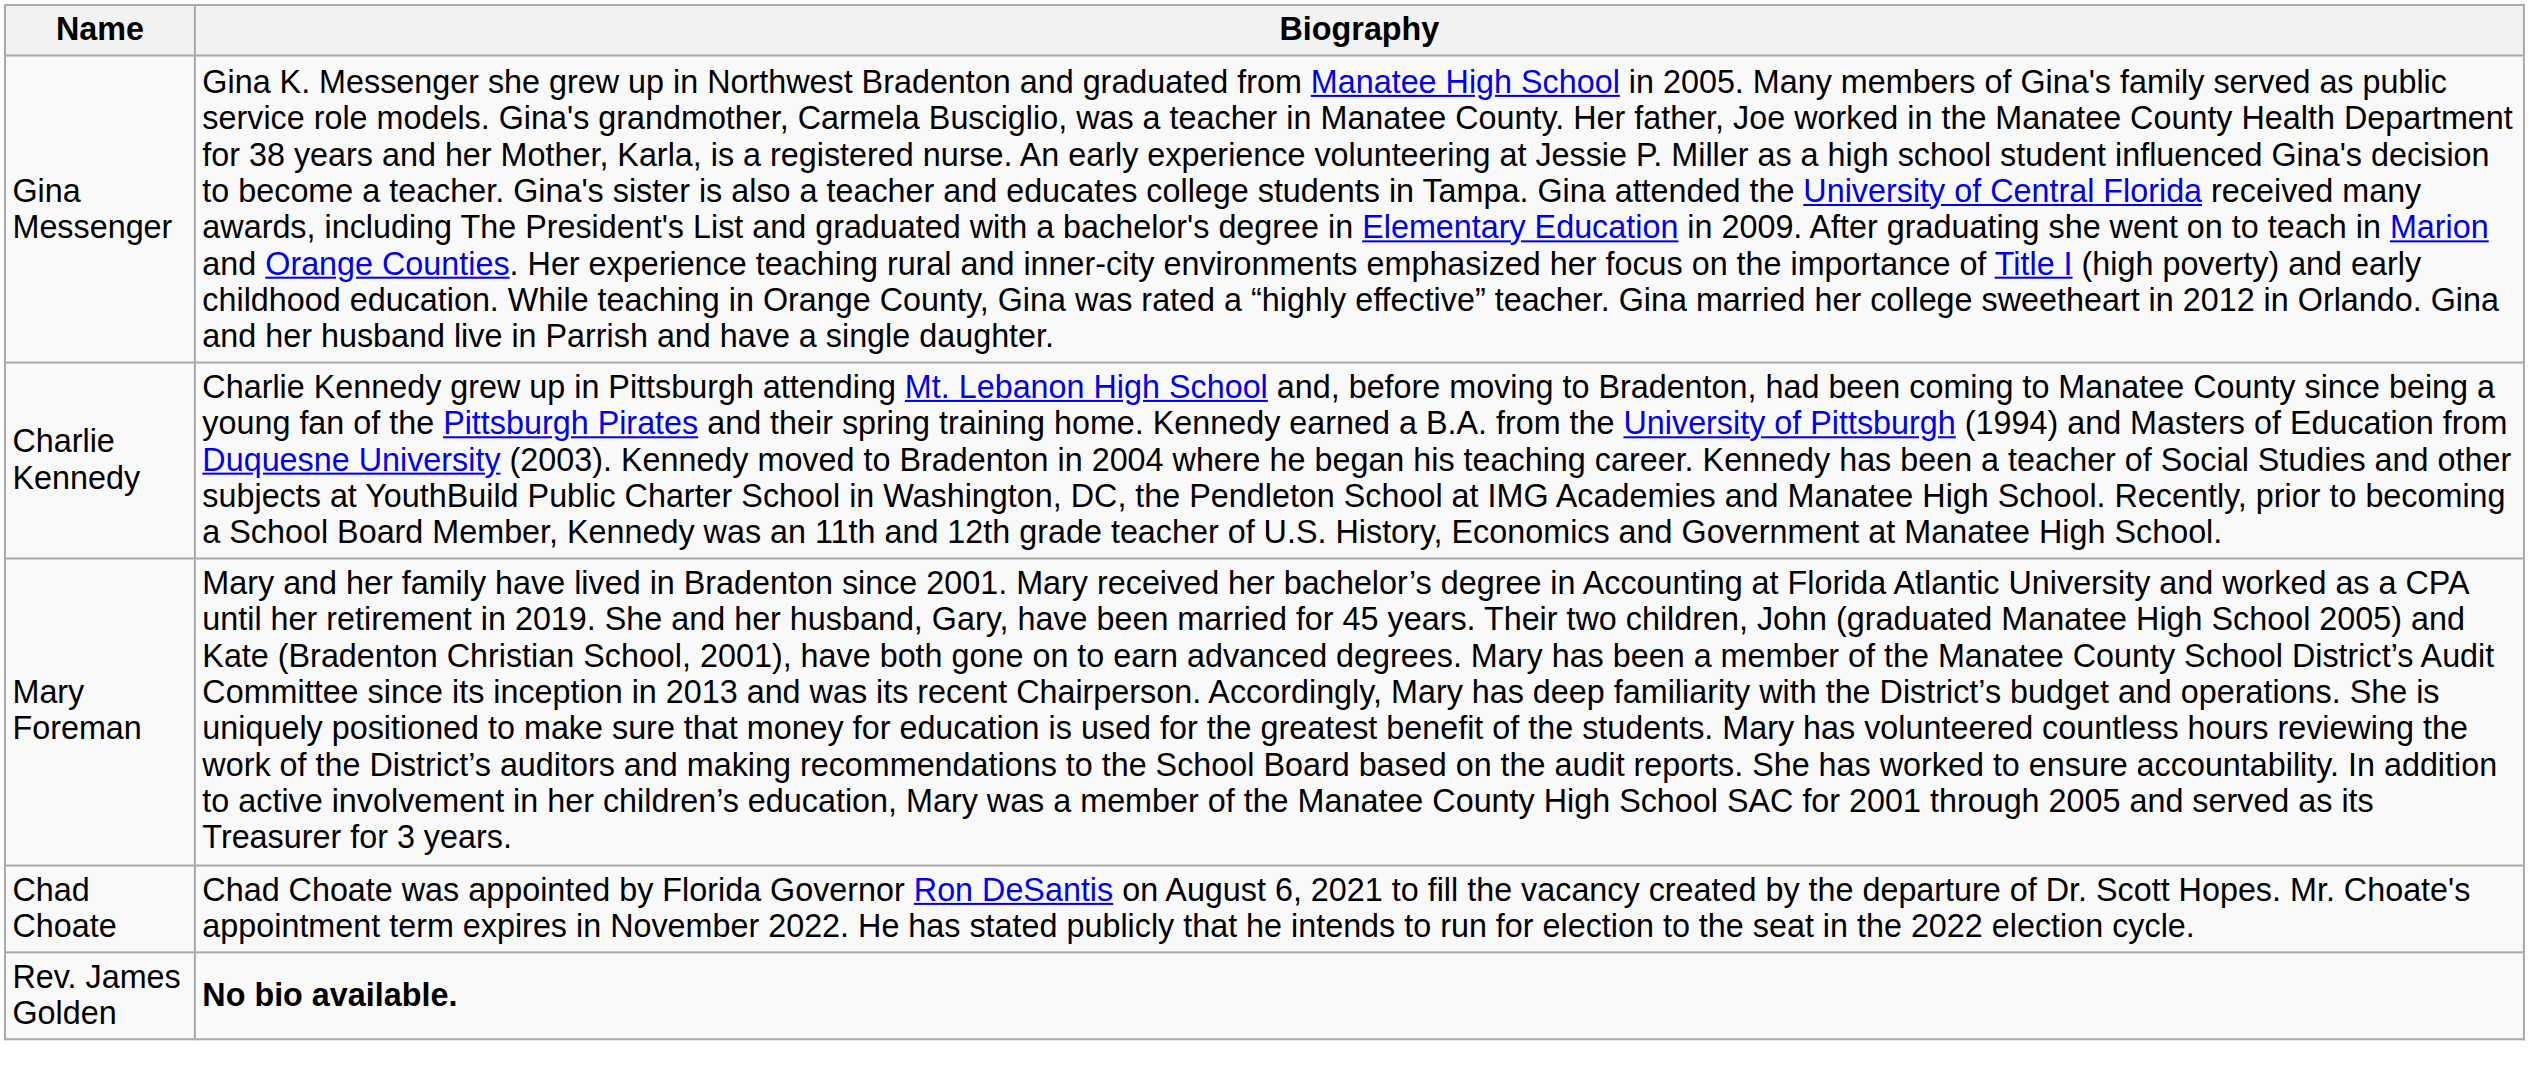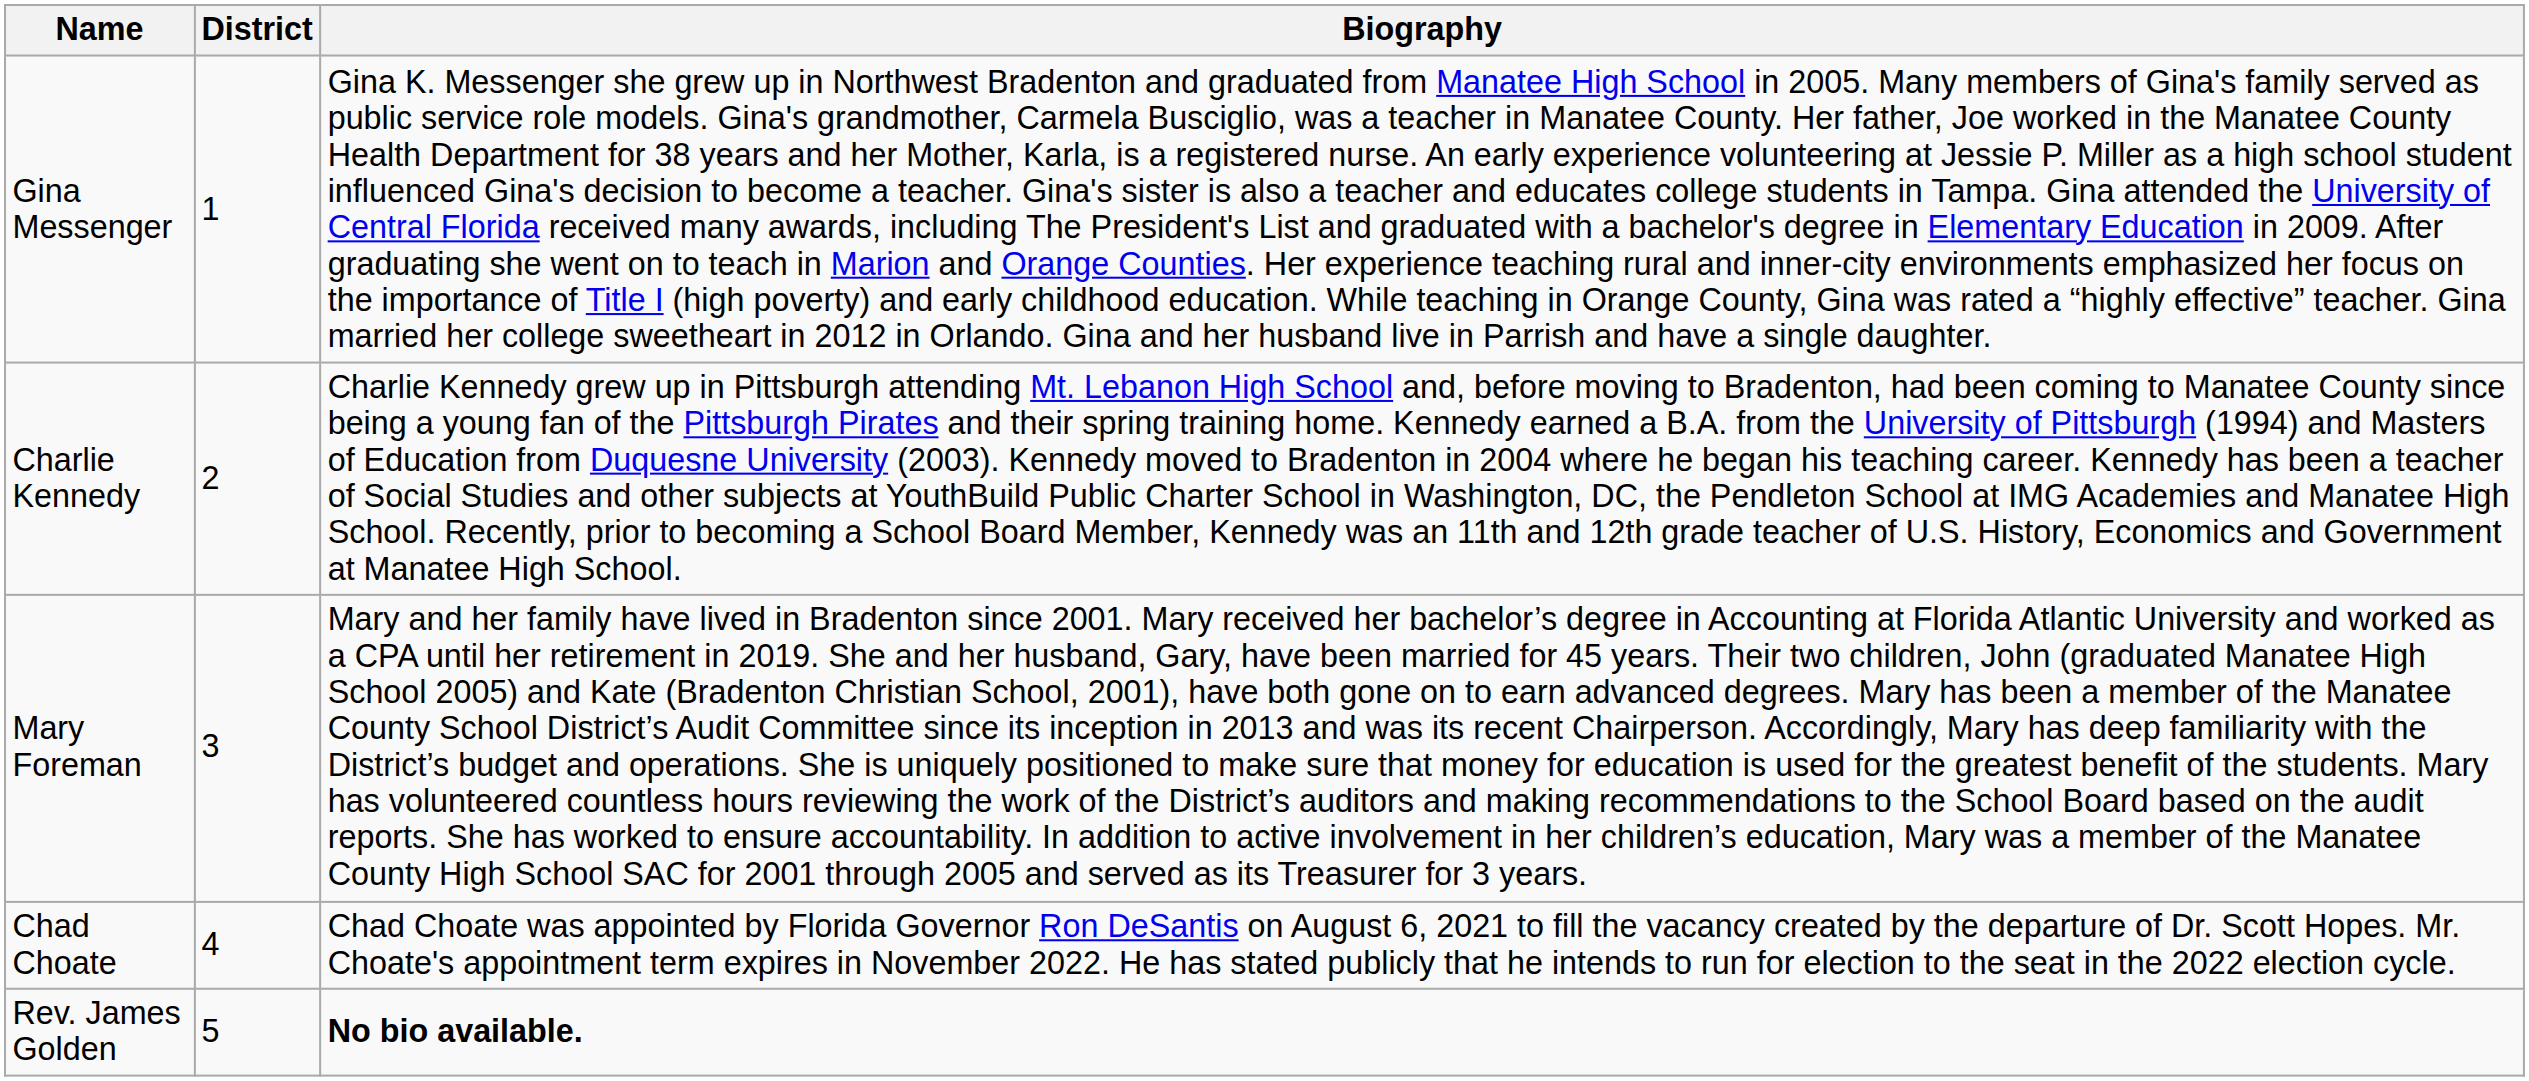+ column: District | 1 | 2 | 3 | 4 | 5
